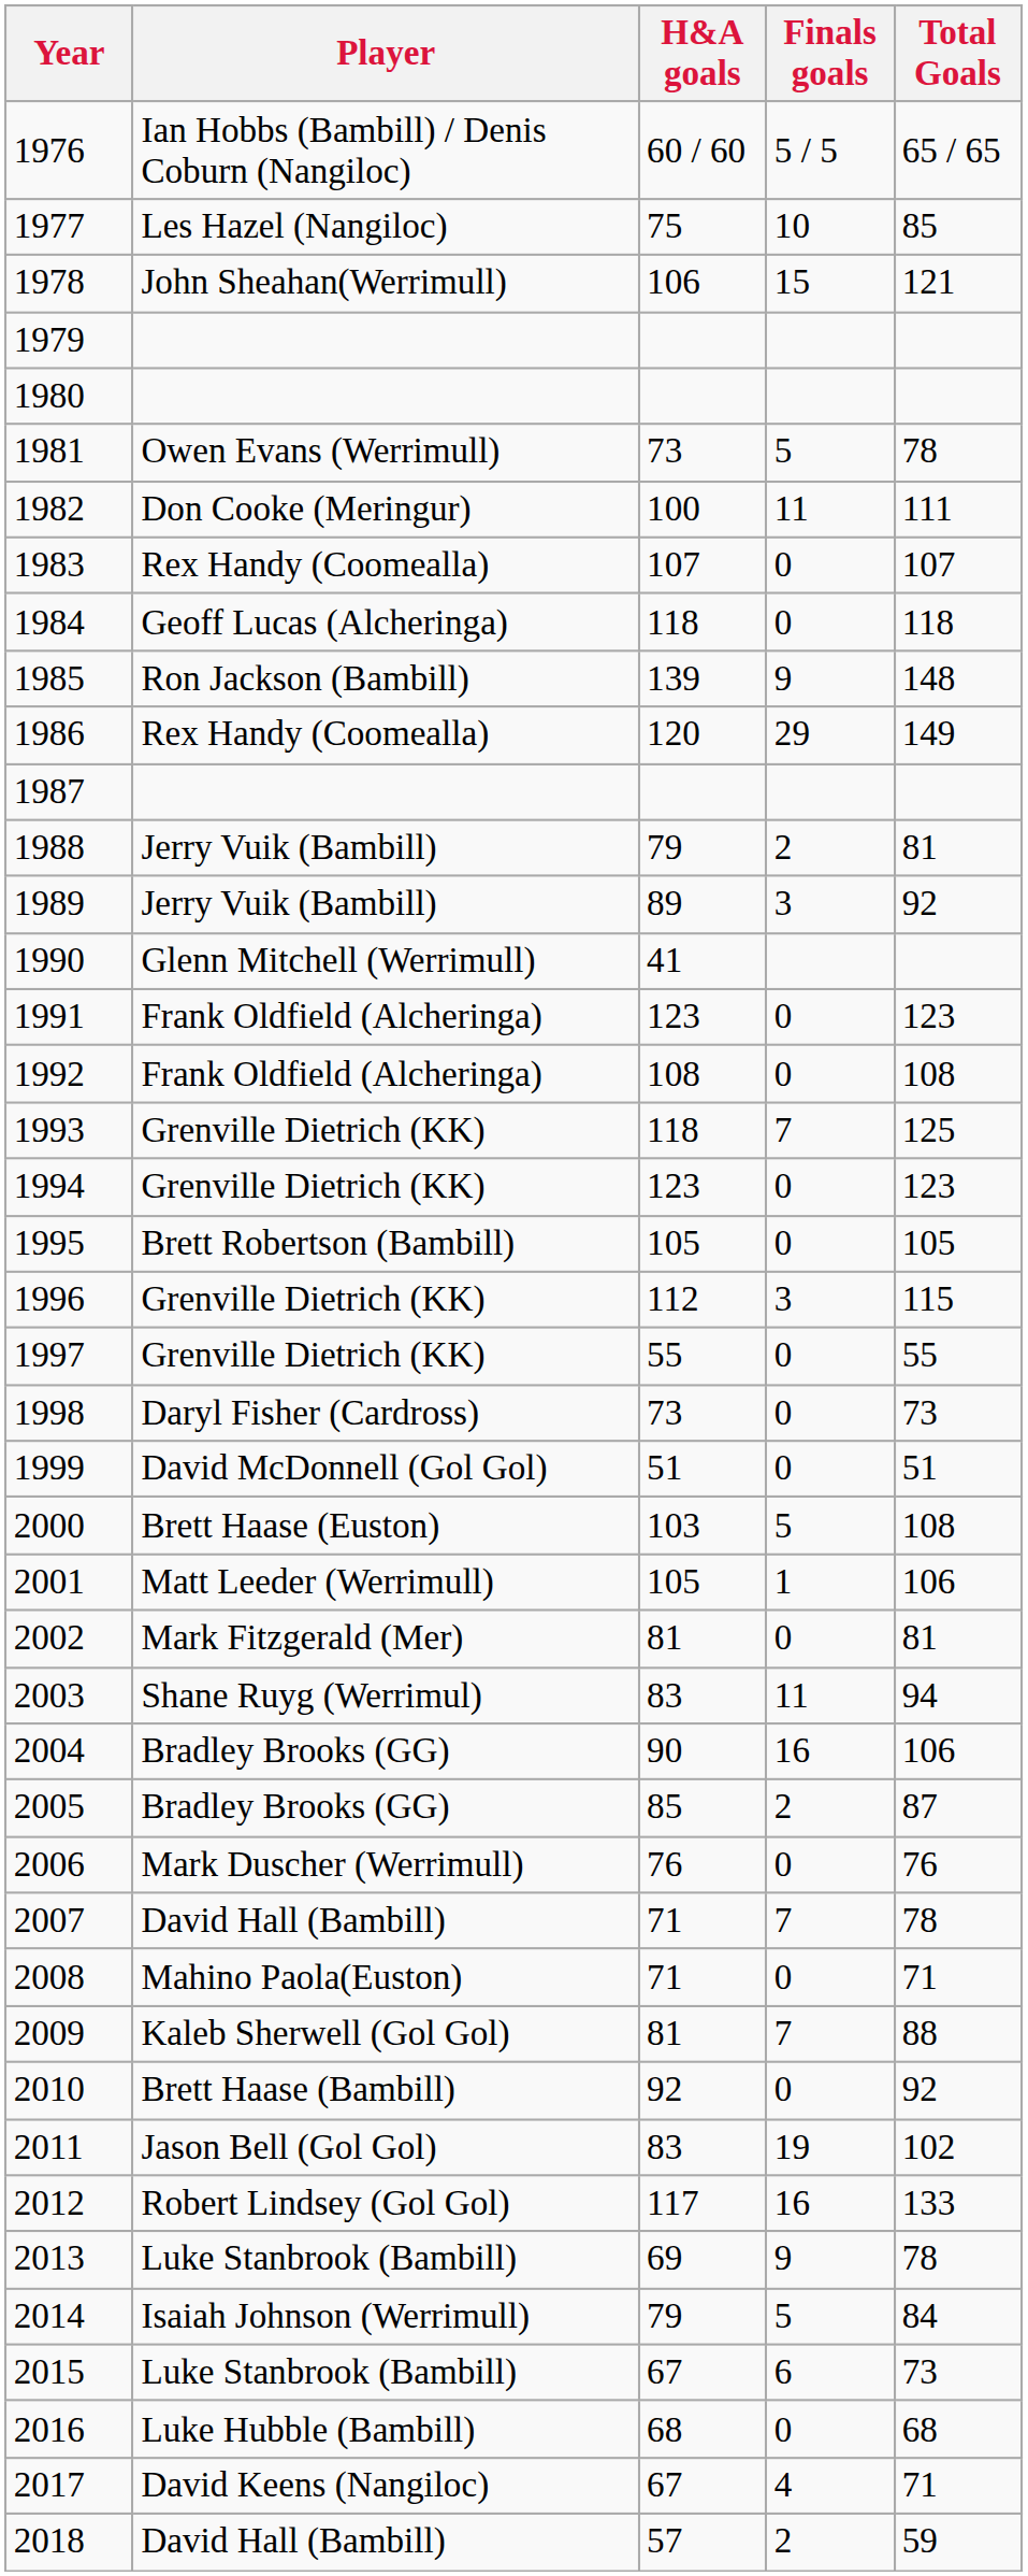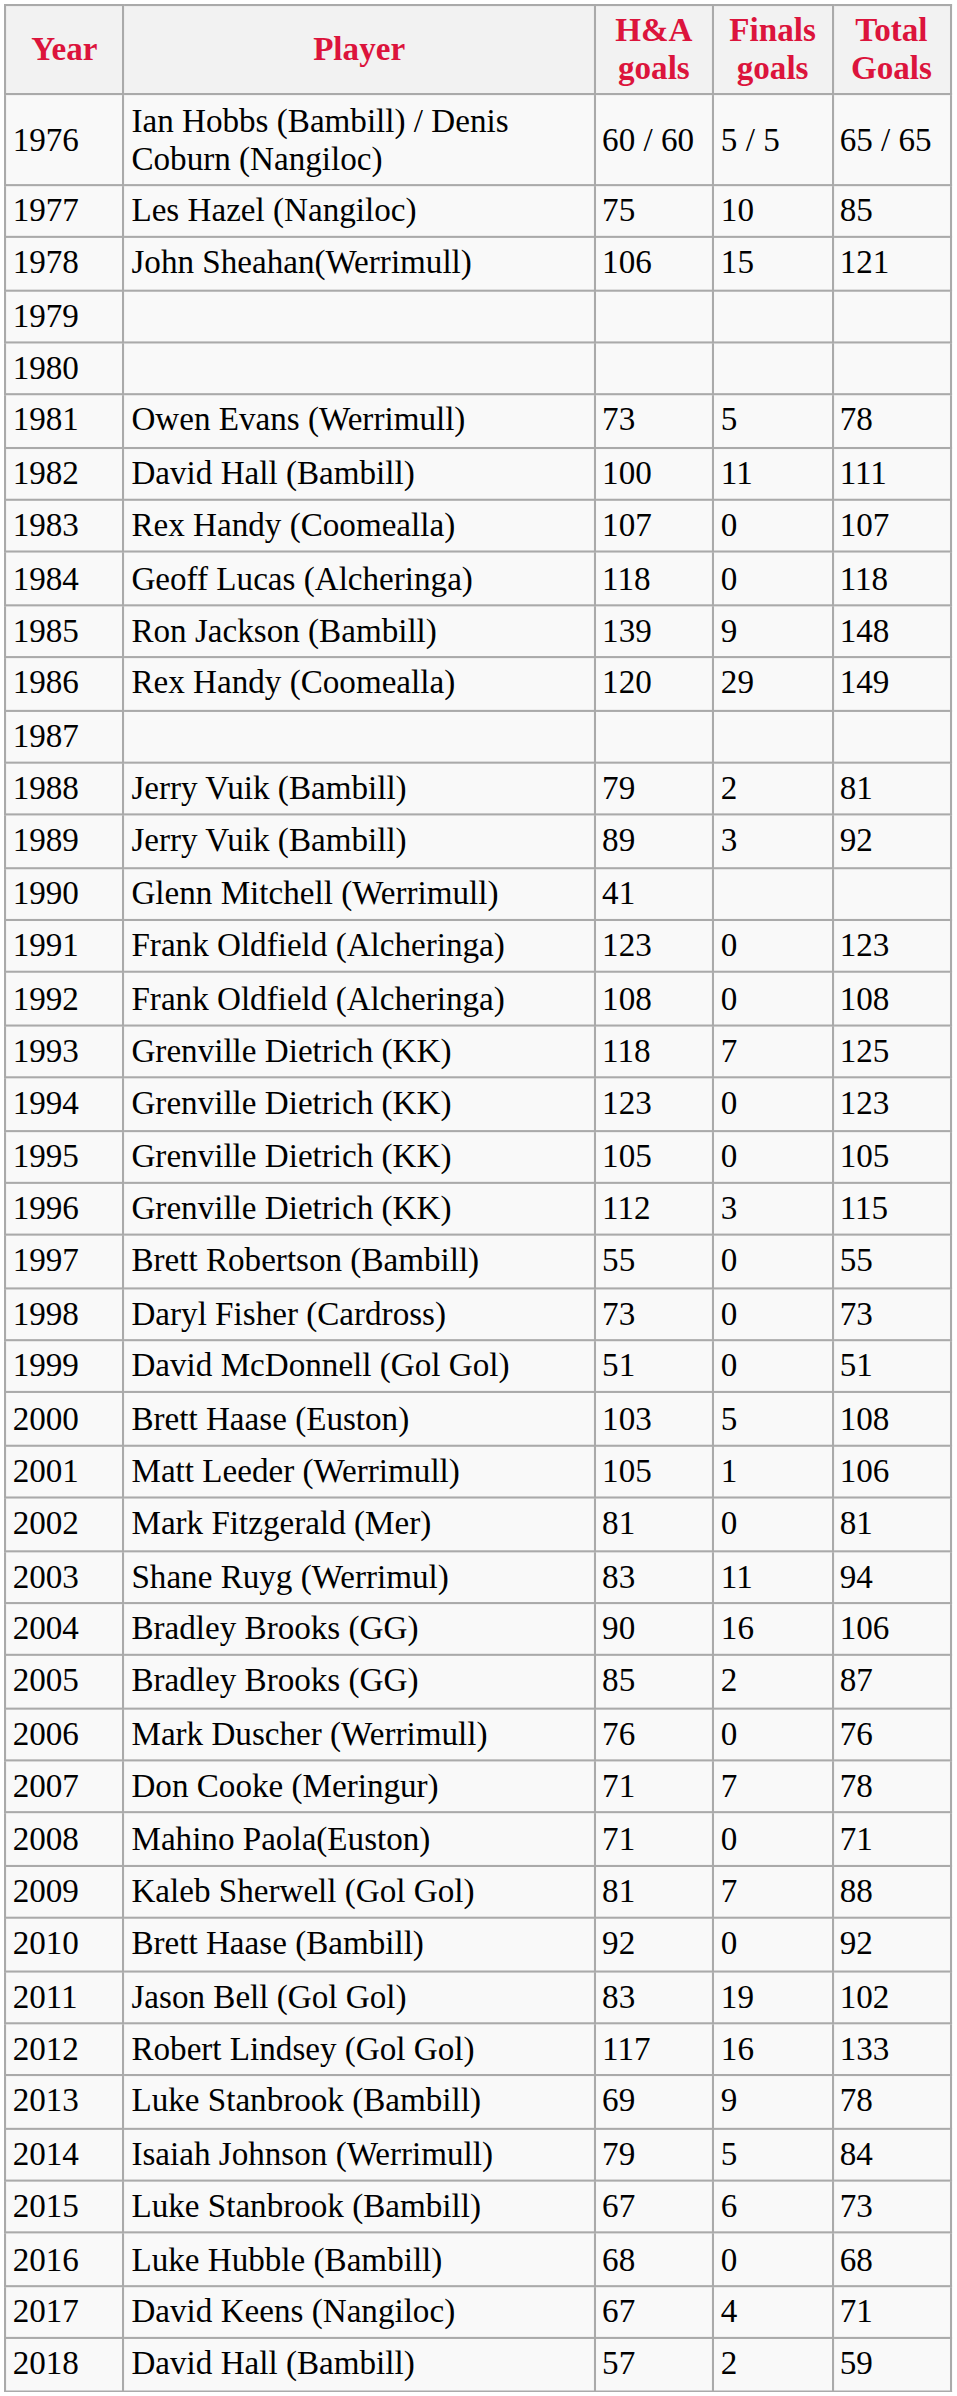1982 | Player: Don Cooke (Meringur) -> David Hall (Bambill)
1995 | Player: Brett Robertson (Bambill) -> Grenville Dietrich (KK)
1997 | Player: Grenville Dietrich (KK) -> Brett Robertson (Bambill)
2007 | Player: David Hall (Bambill) -> Don Cooke (Meringur)
